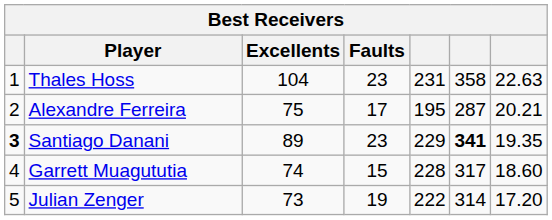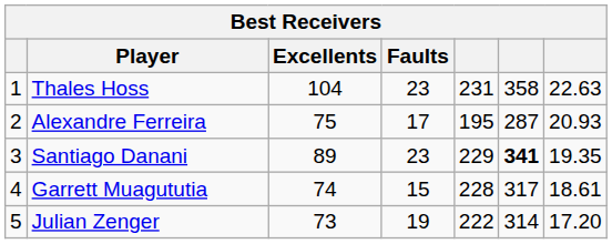Alexandre Ferreira | column 7: 20.21 -> 20.93
Santiago Danani | column 1: bold -> normal
Garrett Muagututia | column 7: 18.60 -> 18.61
